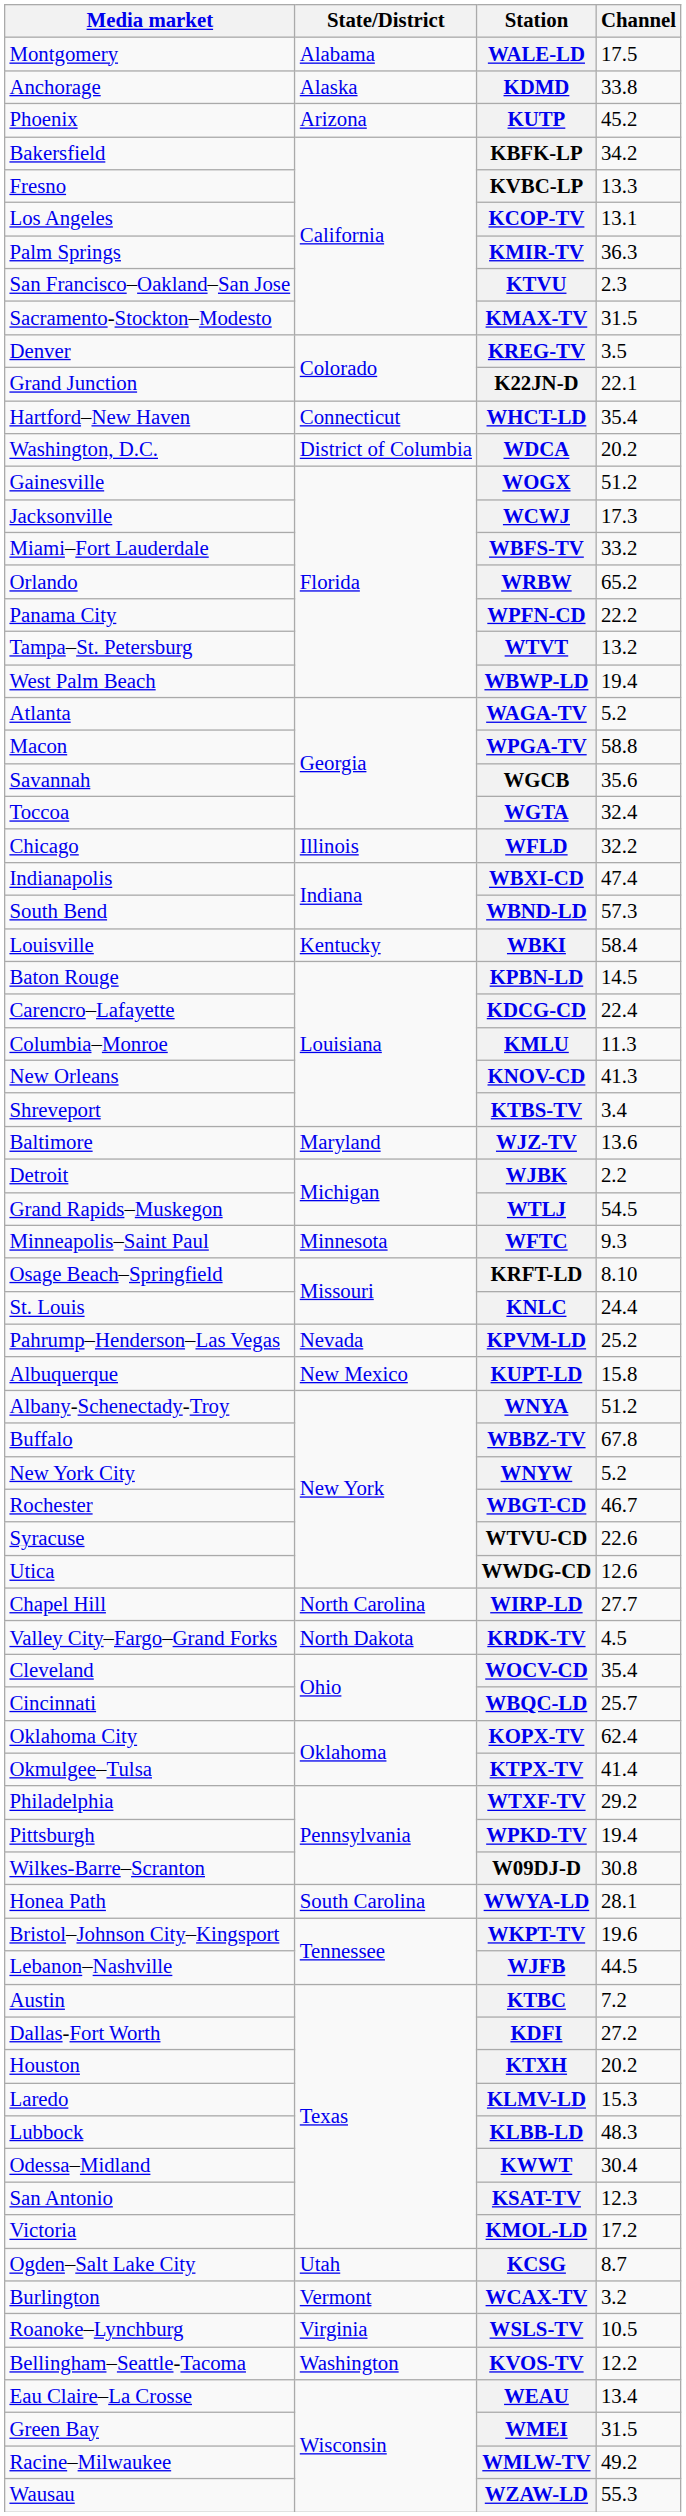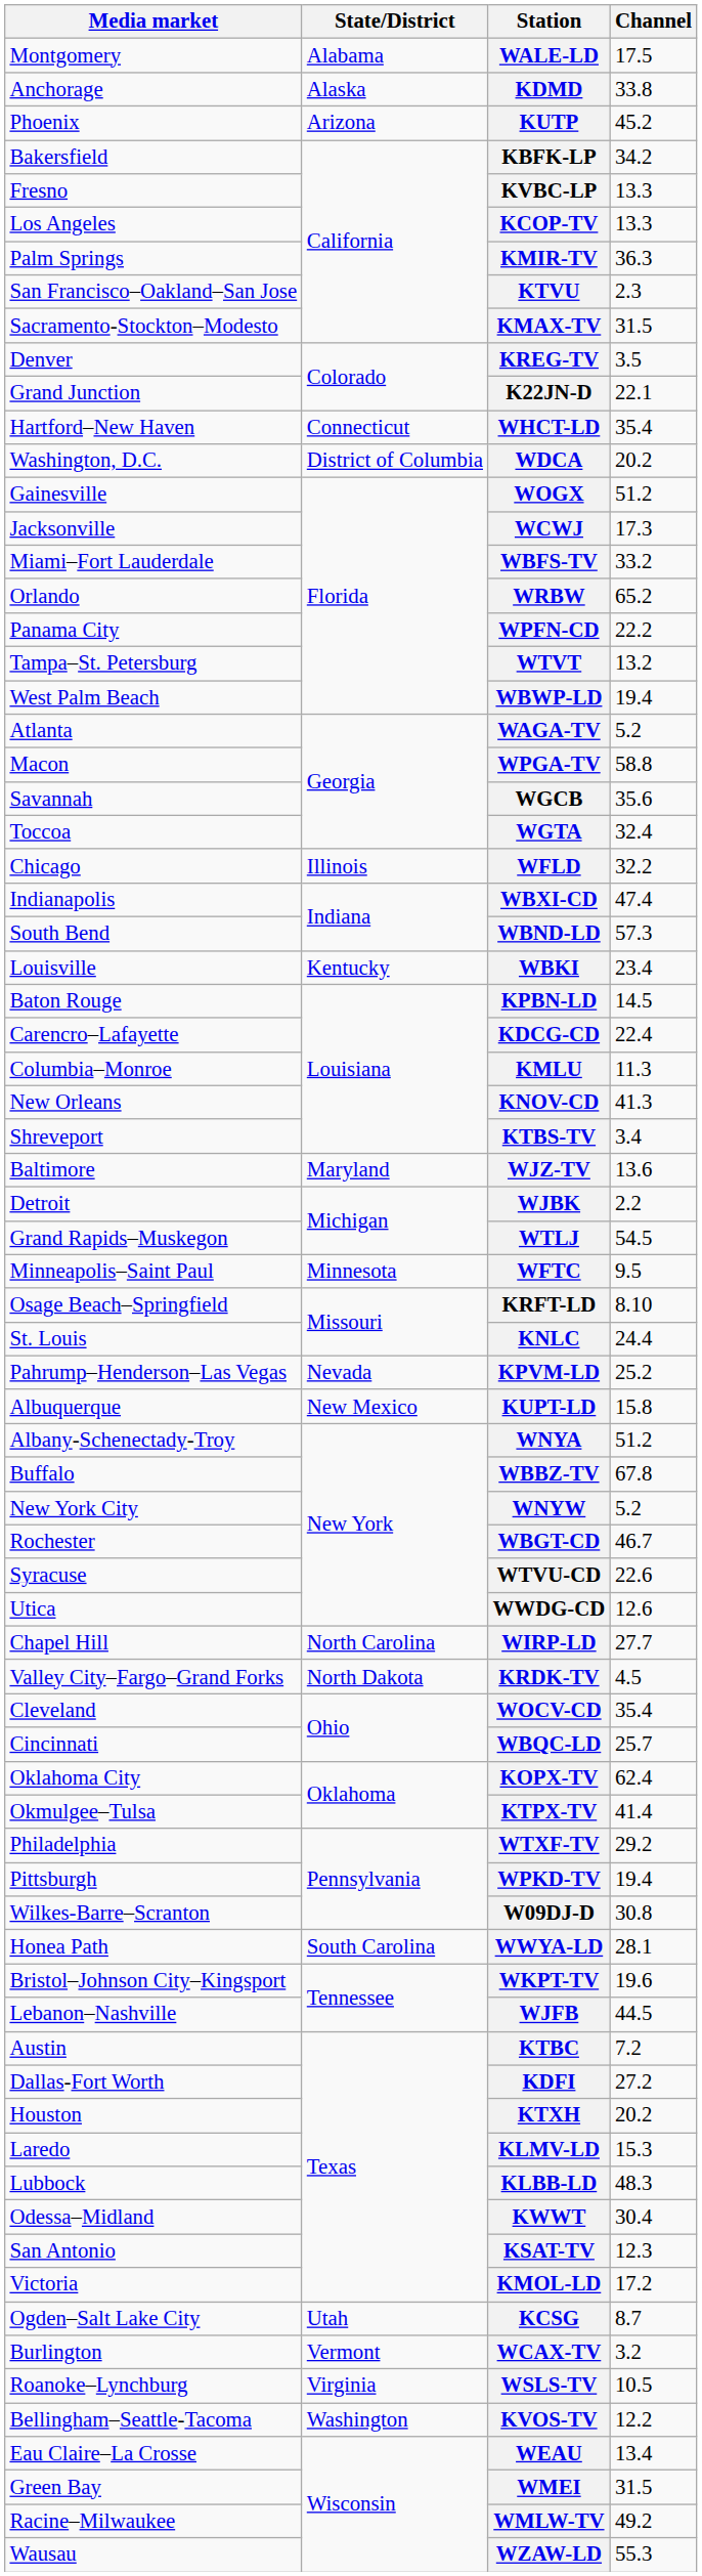KCOP-TV | Channel: 13.1 -> 13.3
WBKI | Channel: 58.4 -> 23.4
WFTC | Channel: 9.3 -> 9.5
